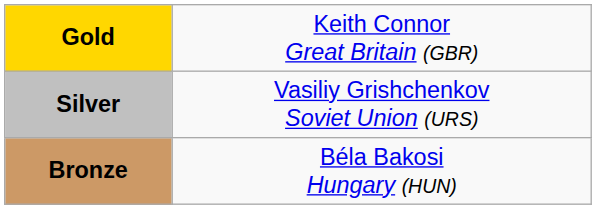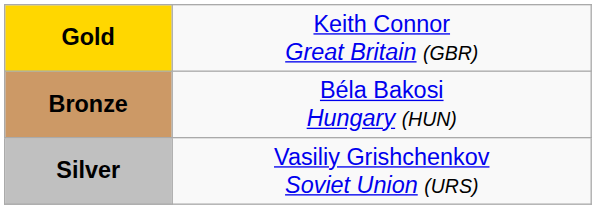rows swapped: Silver <-> Bronze
